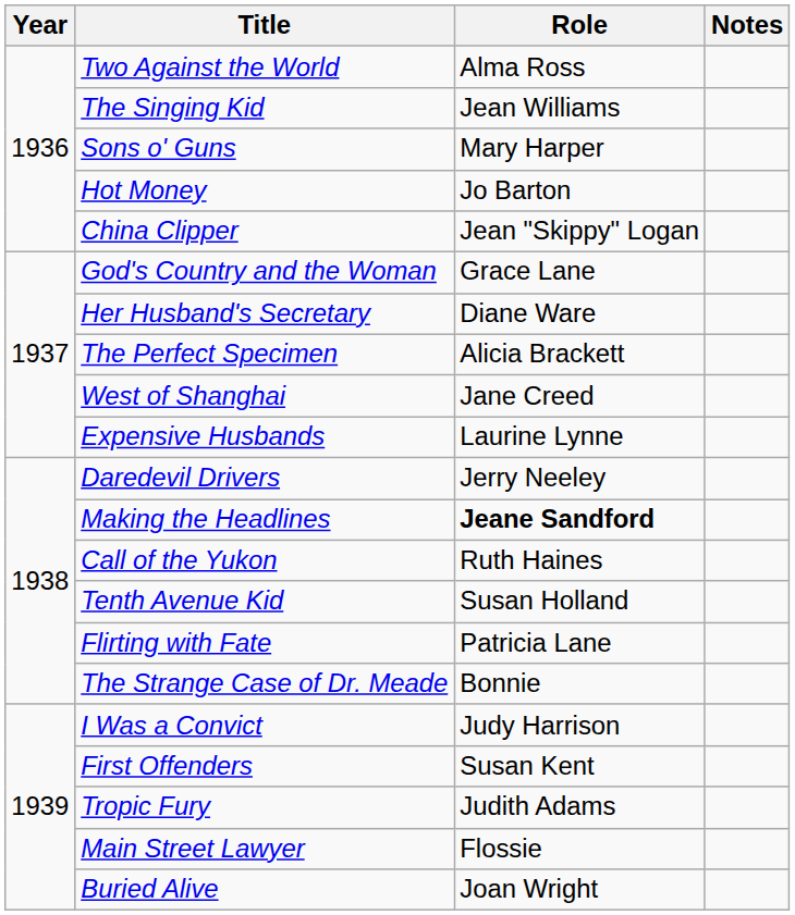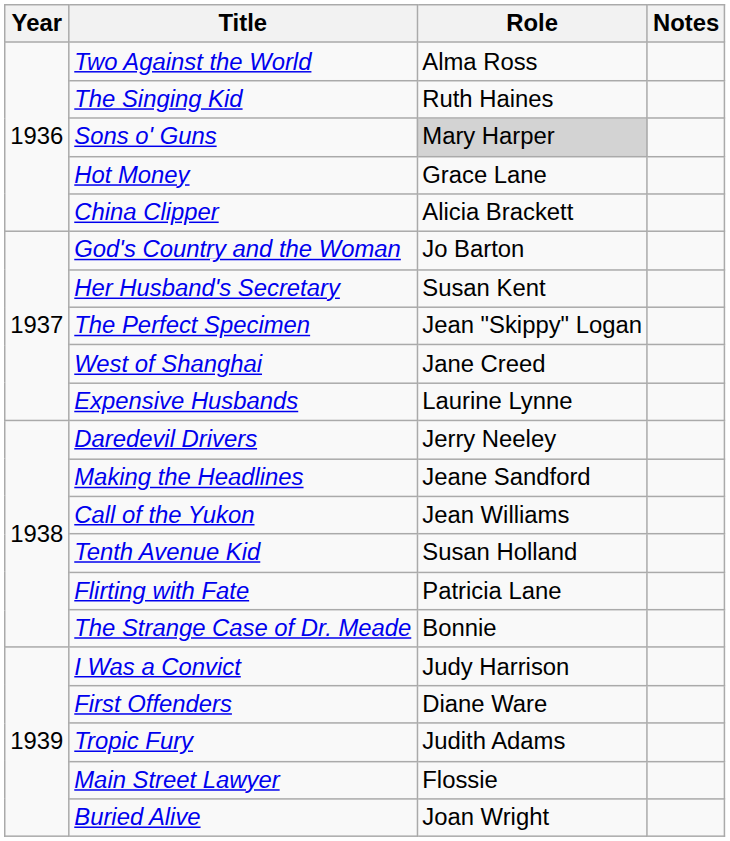The Singing Kid | Role: Jean Williams -> Ruth Haines
Sons o' Guns | Role: no background -> lightgrey background
Hot Money | Role: Jo Barton -> Grace Lane
China Clipper | Role: Jean "Skippy" Logan -> Alicia Brackett
God's Country and the Woman | Role: Grace Lane -> Jo Barton
Her Husband's Secretary | Role: Diane Ware -> Susan Kent
The Perfect Specimen | Role: Alicia Brackett -> Jean "Skippy" Logan
Making the Headlines | Role: bold -> normal
Call of the Yukon | Role: Ruth Haines -> Jean Williams
First Offenders | Role: Susan Kent -> Diane Ware
